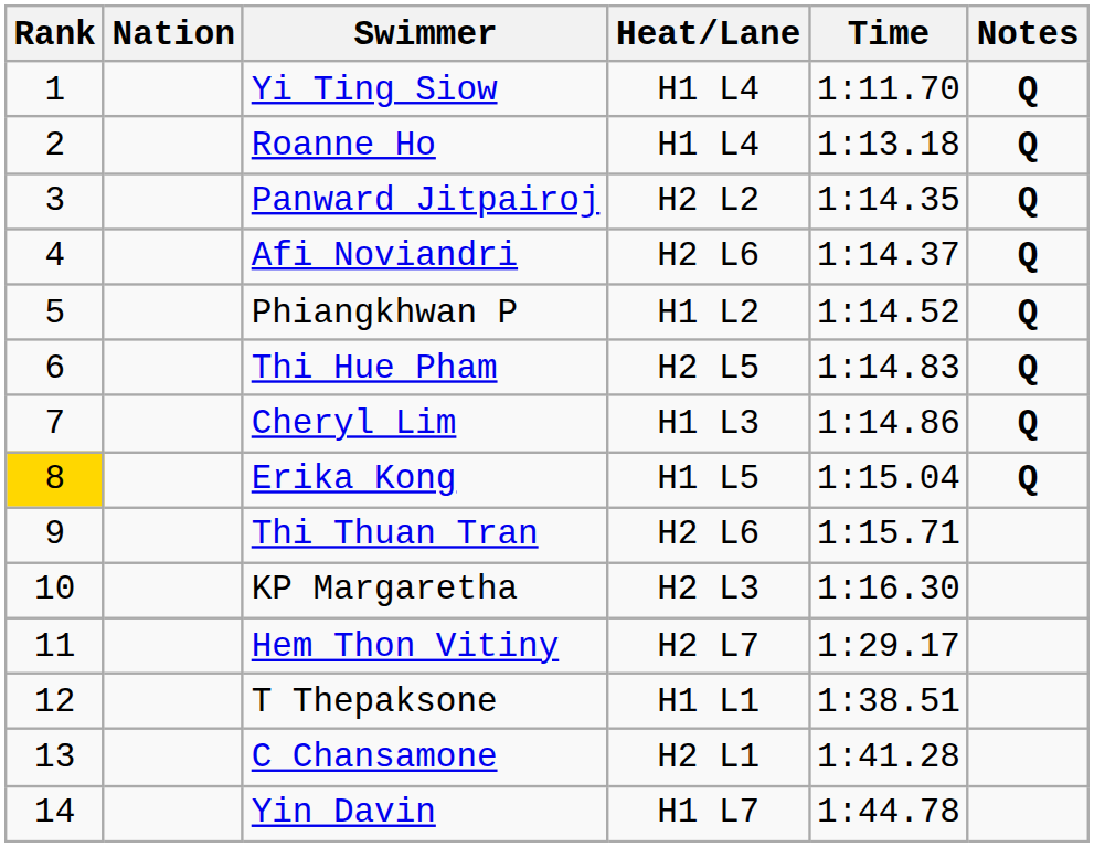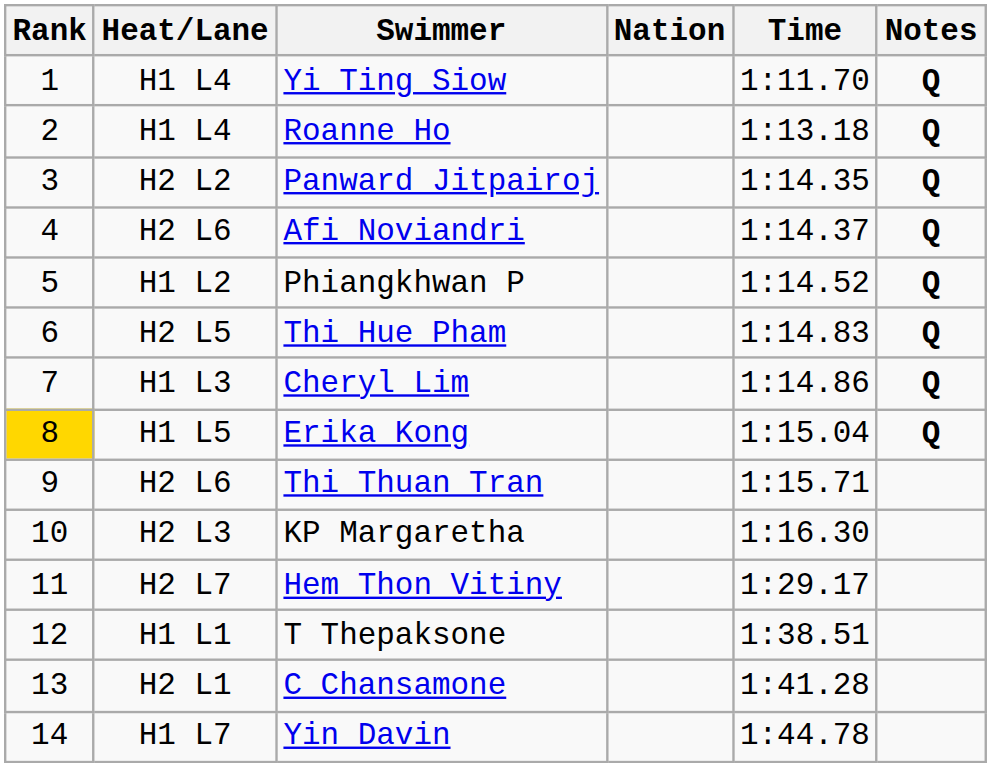columns swapped: Heat/Lane <-> Nation
